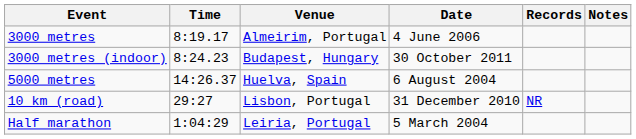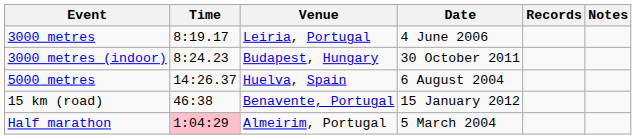3000 metres | Venue: Almeirim, Portugal -> Leiria, Portugal
- row: 10 km (road) | 29:27 | Lisbon, Portugal | 31 December 2010 | NR
+ row: 15 km (road) | 46:38 | Benavente, Portugal | 15 January 2012
Half marathon | Time: no background -> pink background
Half marathon | Venue: Leiria, Portugal -> Almeirim, Portugal
